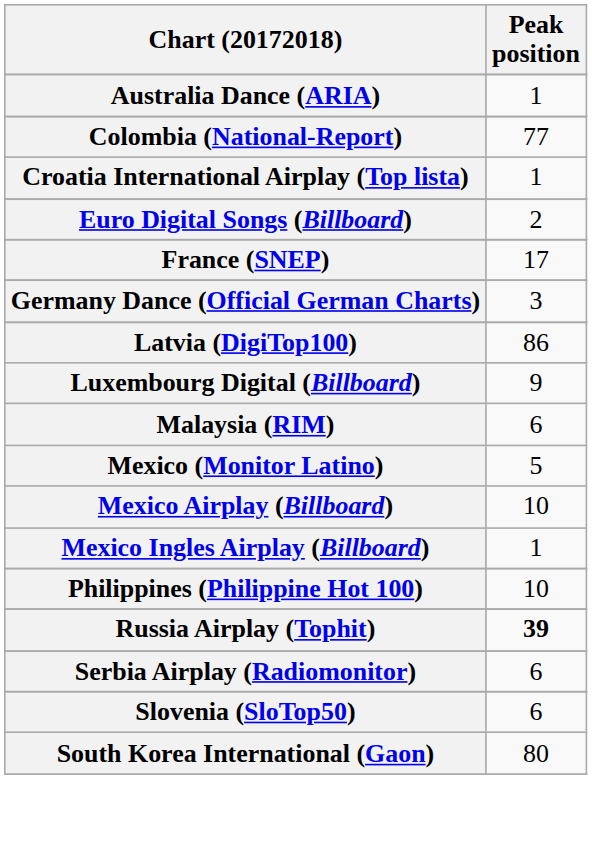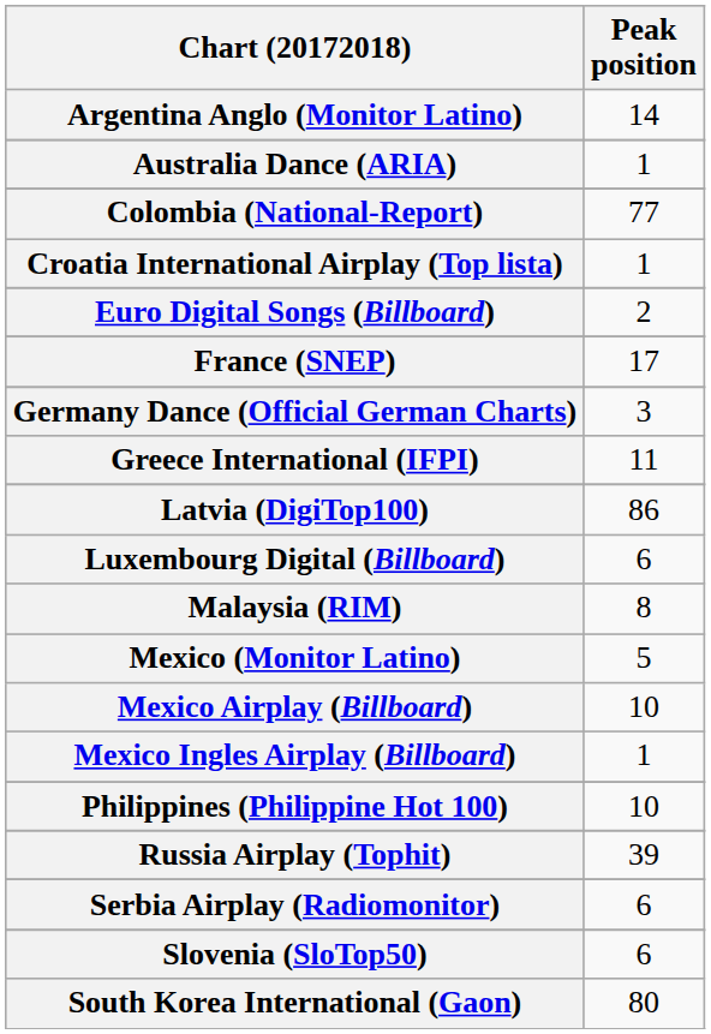+ row: Argentina Anglo (Monitor Latino) | 14
+ row: Greece International (IFPI) | 11
Luxembourg Digital (Billboard) | Peak position: 9 -> 6
Malaysia (RIM) | Peak position: 6 -> 8
Russia Airplay (Tophit) | Peak position: bold -> normal
